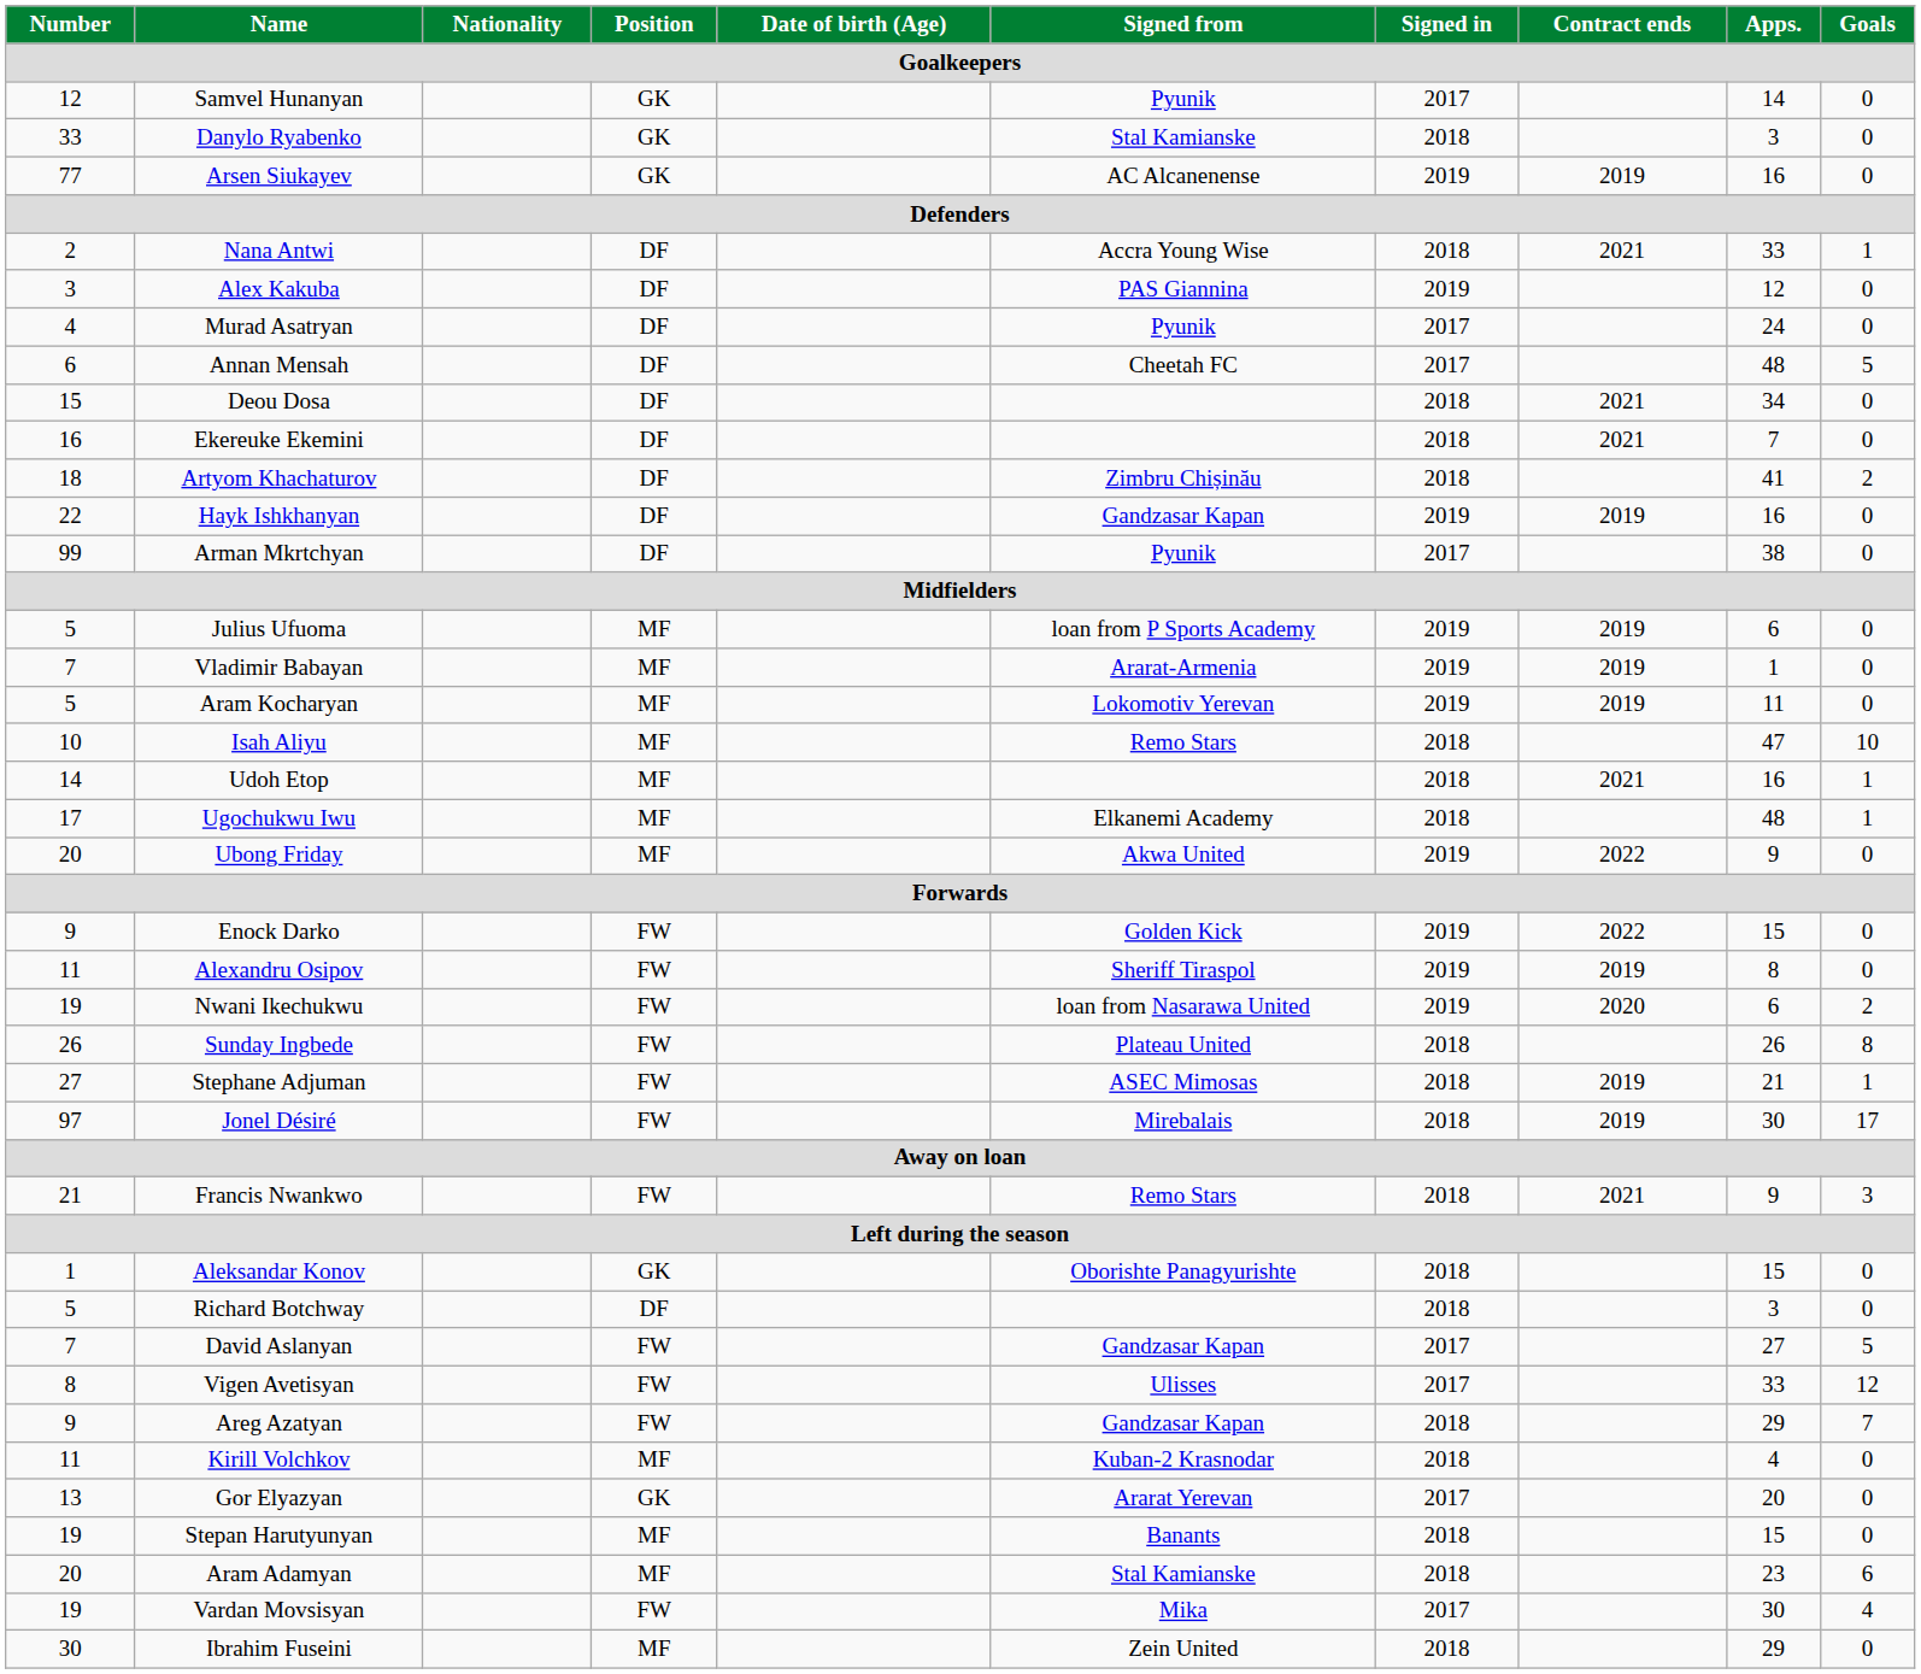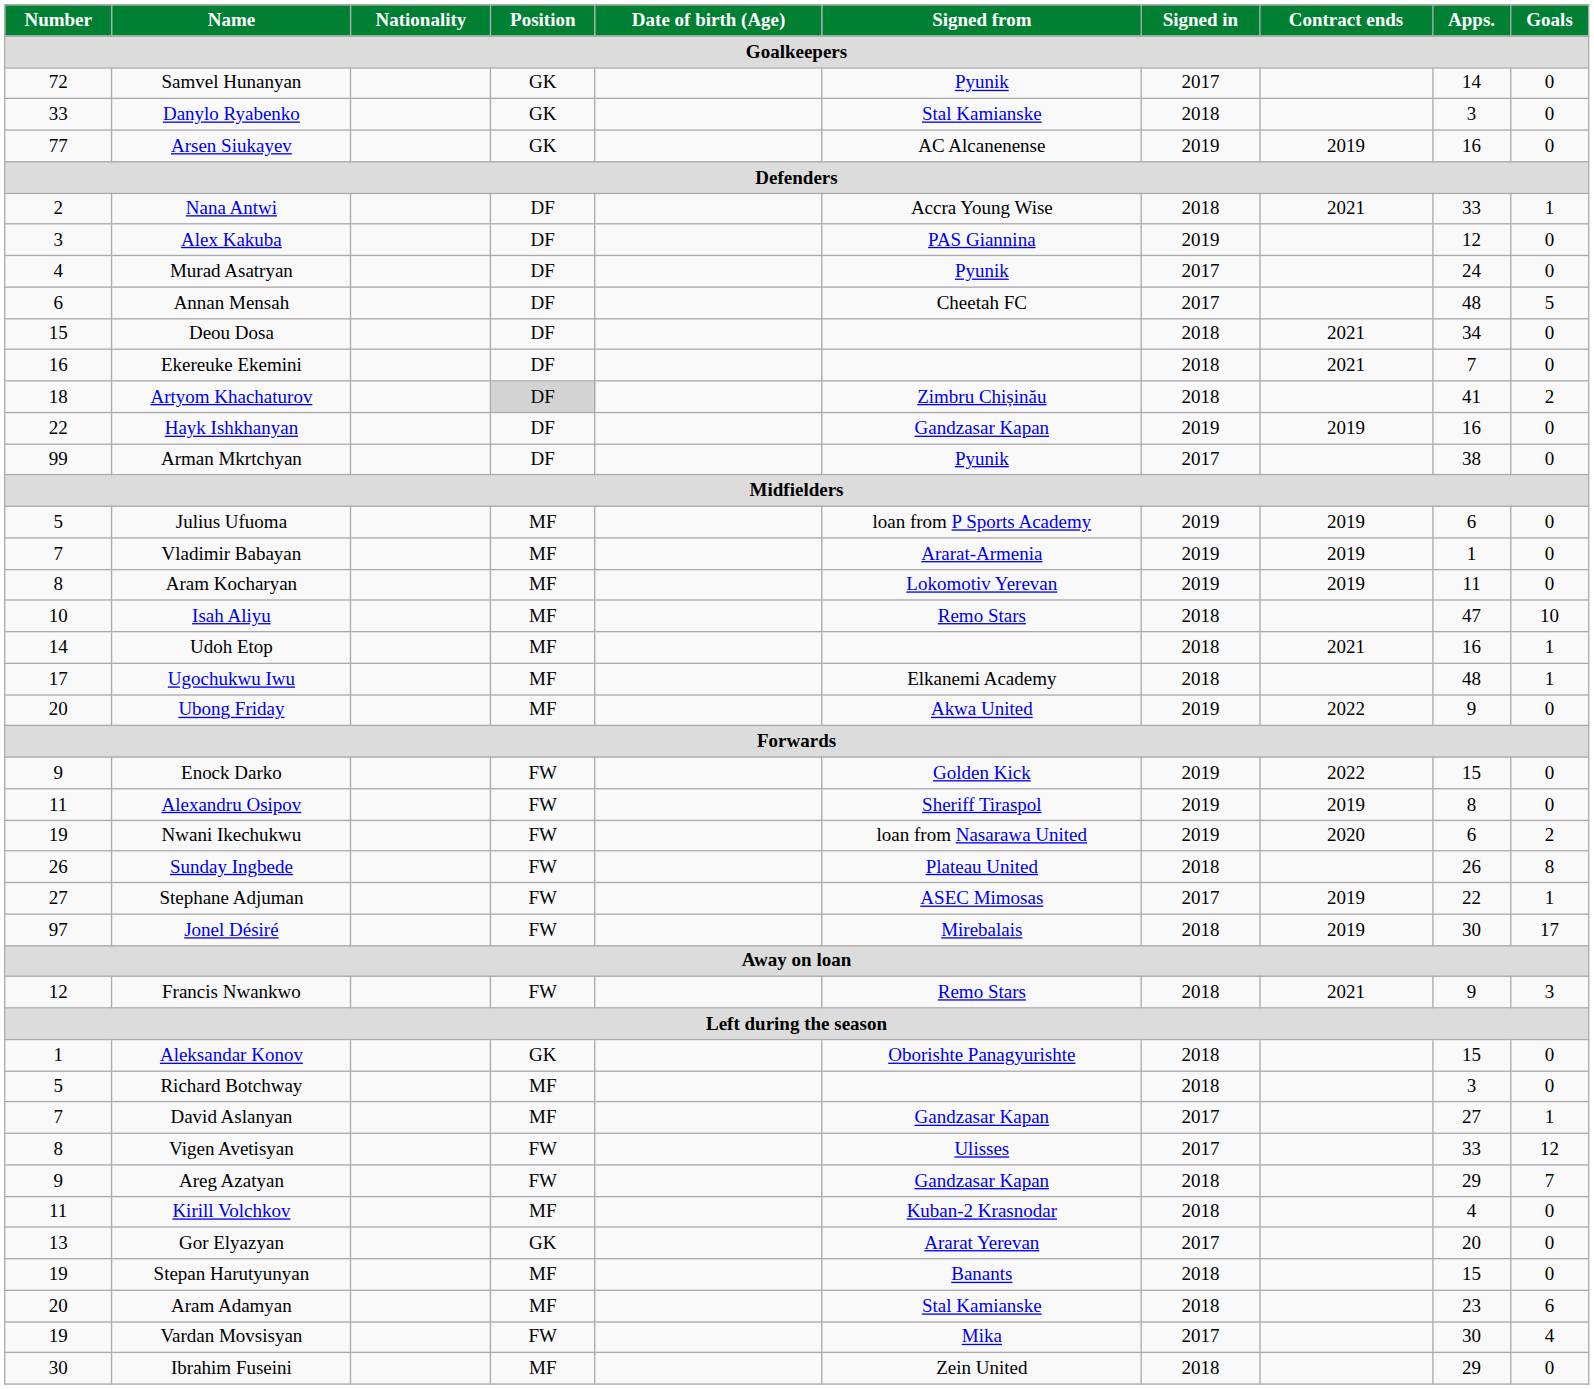Samvel Hunanyan | Number: 12 -> 72
Artyom Khachaturov | Position: no background -> lightgrey background
Aram Kocharyan | Number: 5 -> 8
Stephane Adjuman | Signed in: 2018 -> 2017
Stephane Adjuman | Apps.: 21 -> 22
Francis Nwankwo | Number: 21 -> 12
Richard Botchway | Position: DF -> MF
David Aslanyan | Position: FW -> MF
David Aslanyan | Goals: 5 -> 1
